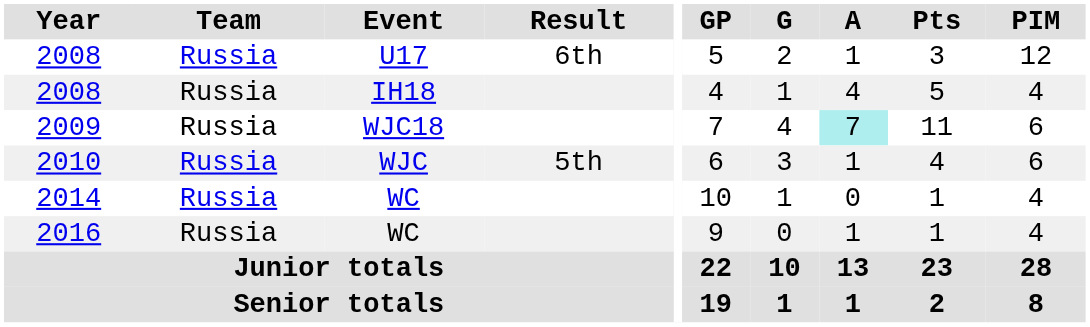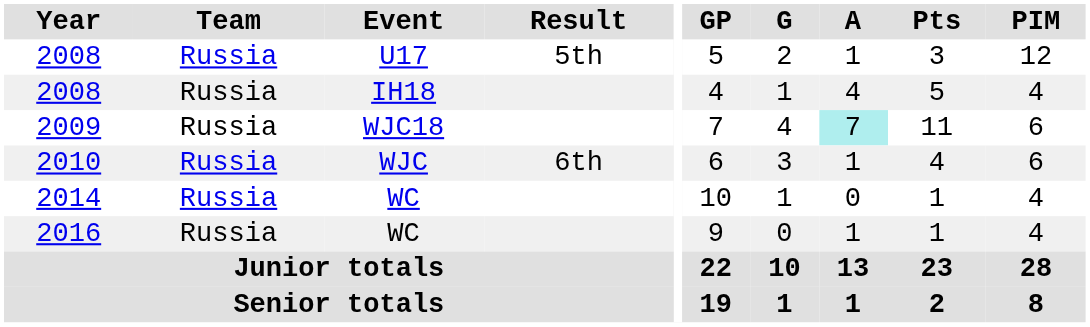2008 / U17 | Result: 6th -> 5th
2010 | Result: 5th -> 6th
